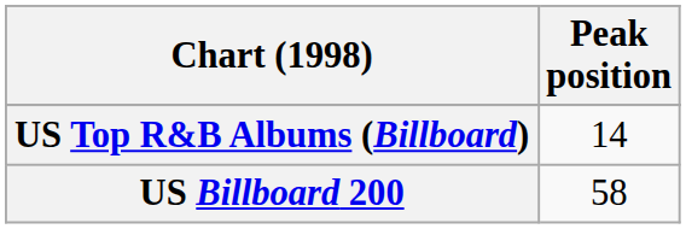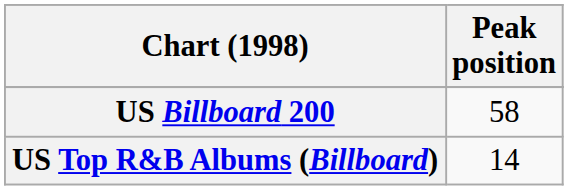rows swapped: US Billboard 200 <-> US Top R&B Albums (Billboard)
